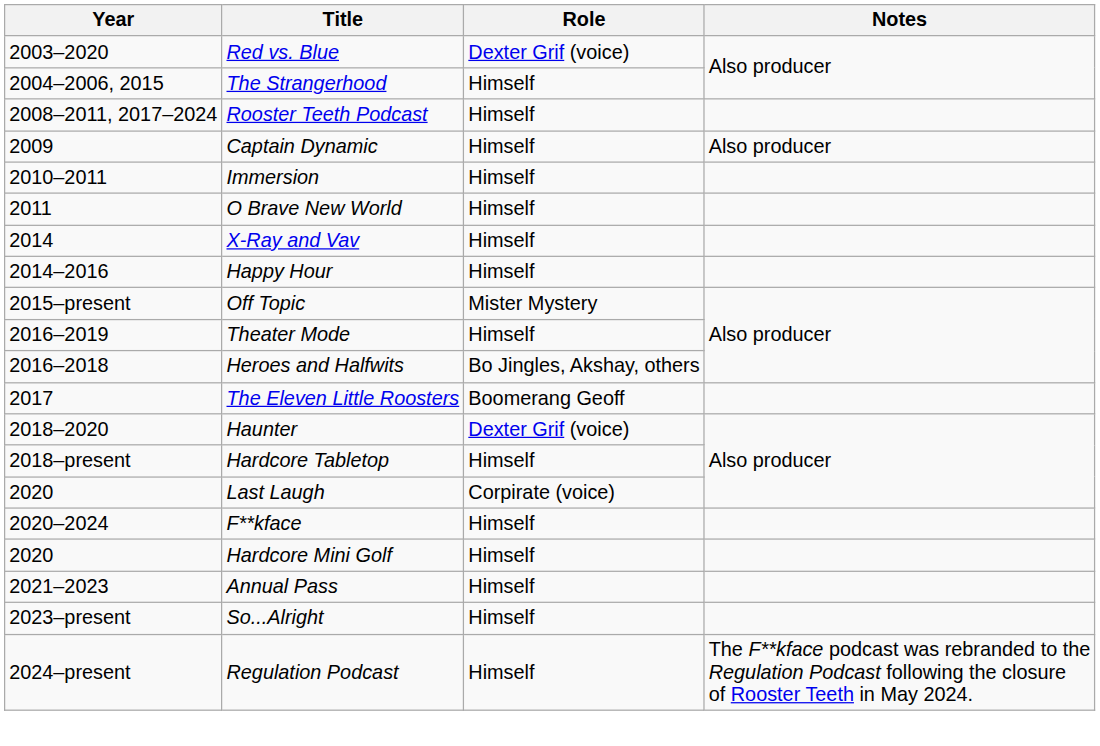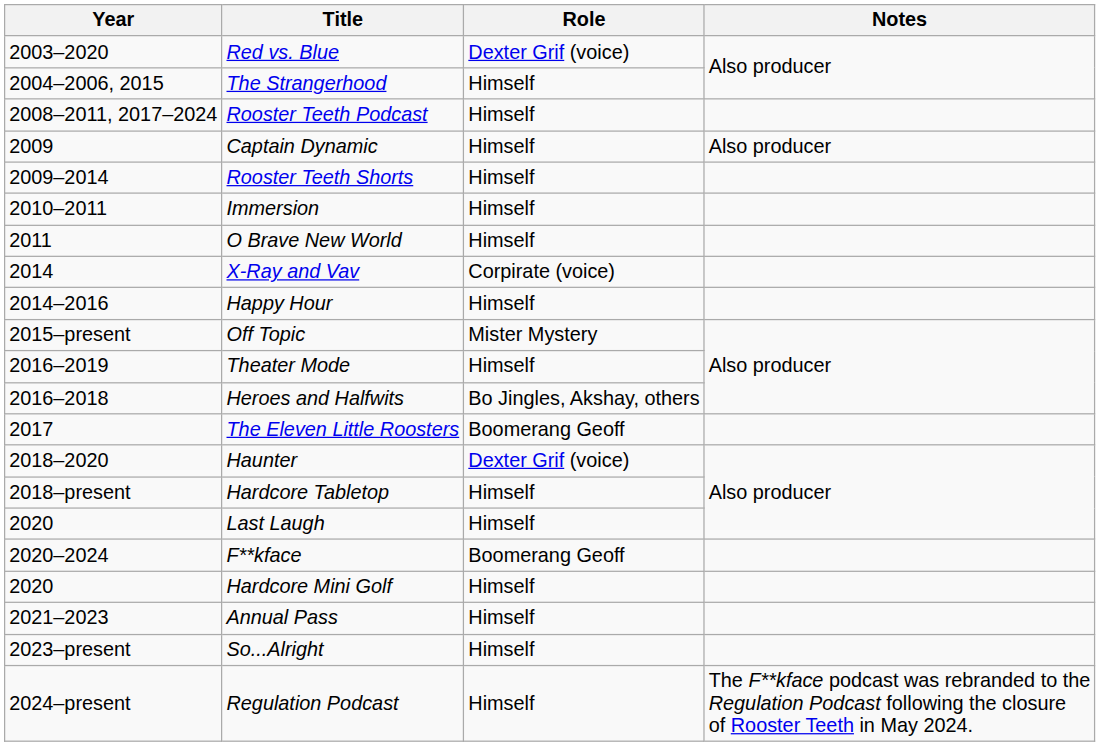+ row: 2009–2014 | Rooster Teeth Shorts | Himself
X-Ray and Vav | Role: Himself -> Corpirate (voice)
Last Laugh | Role: Corpirate (voice) -> Himself
F**kface | Role: Himself -> Boomerang Geoff
